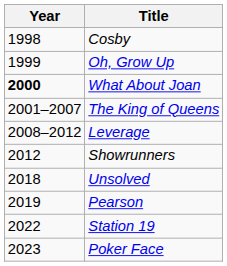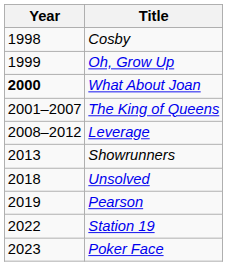Showrunners | Year: 2012 -> 2013
